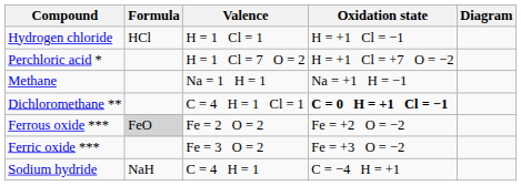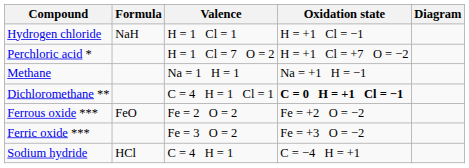Hydrogen chloride | Formula: HCl -> NaH
Ferrous oxide *** | Formula: lightgrey background -> no background
Sodium hydride | Formula: NaH -> HCl
